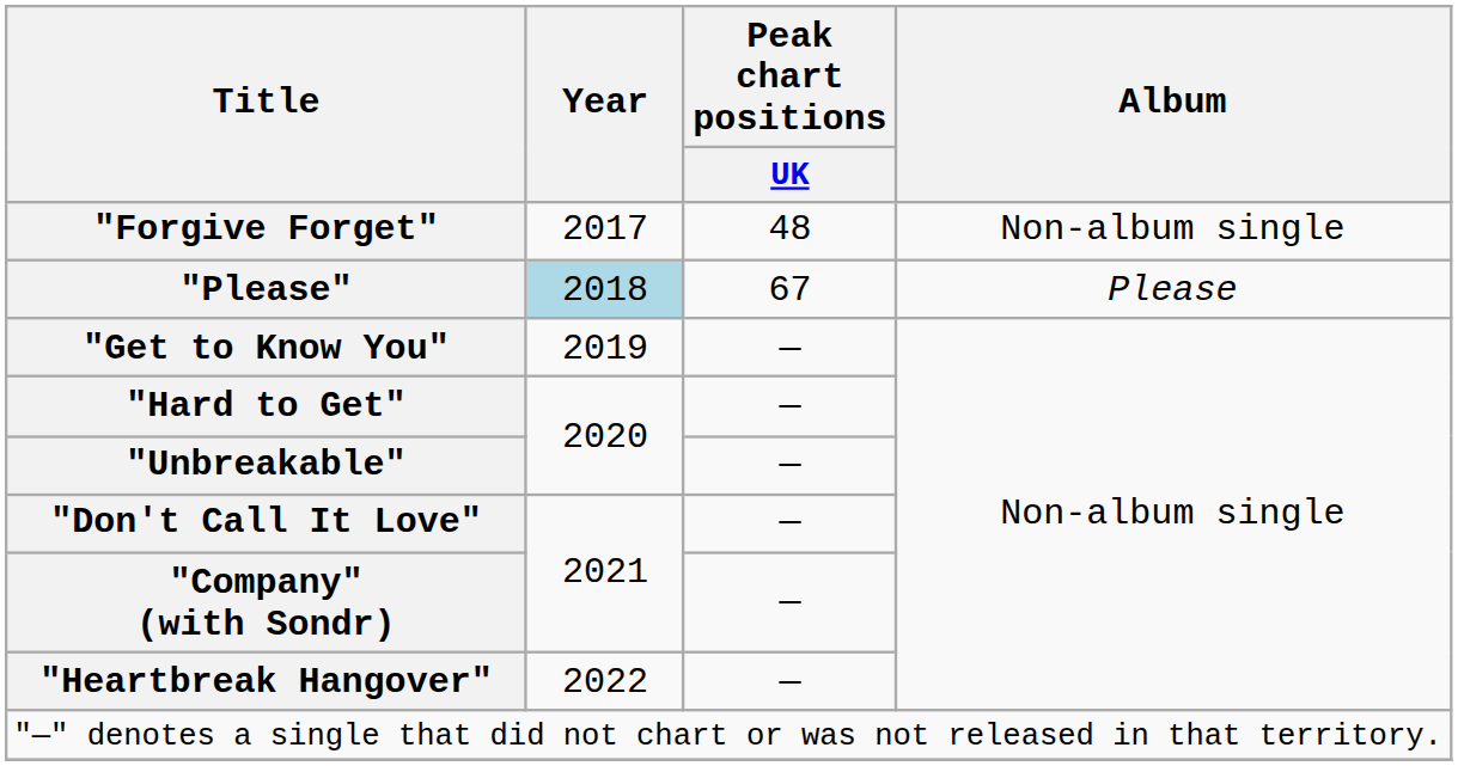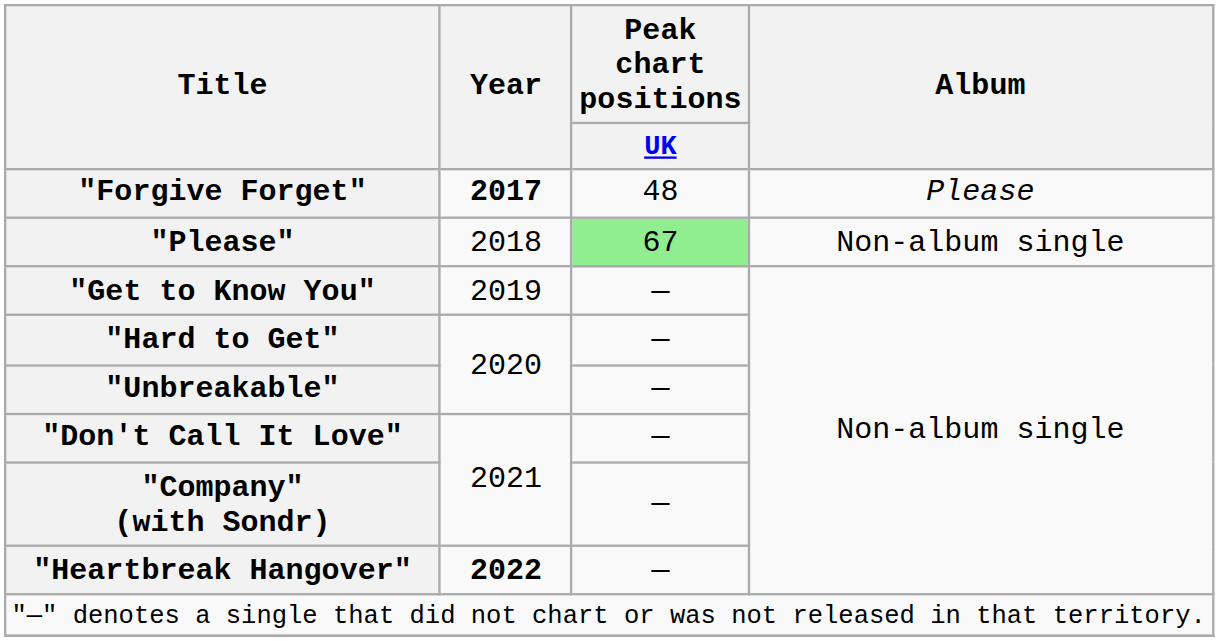"Forgive Forget" | Year: normal -> bold
"Forgive Forget" | Album: Non-album single -> Please
"Please" | Year: lightblue background -> no background
"Please" | Peak chart positions / UK: no background -> lightgreen background
"Please" | Album: Please -> Non-album single
"Heartbreak Hangover" | Year: normal -> bold
